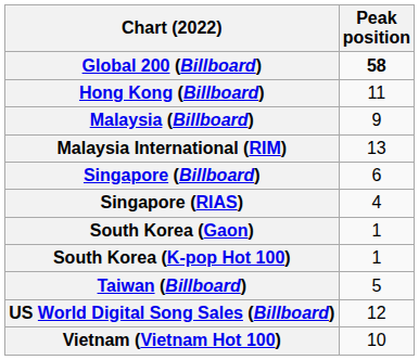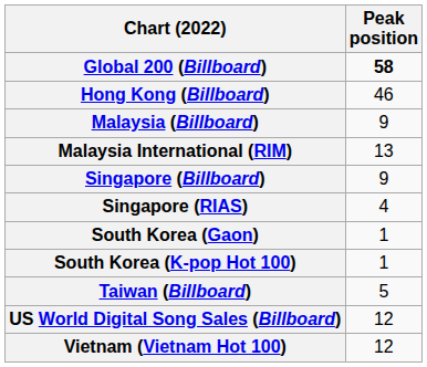Hong Kong (Billboard) | Peak position: 11 -> 46
Singapore (Billboard) | Peak position: 6 -> 9
Vietnam (Vietnam Hot 100) | Peak position: 10 -> 12
